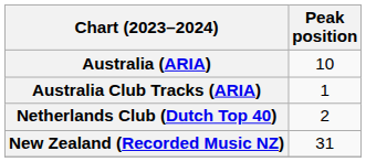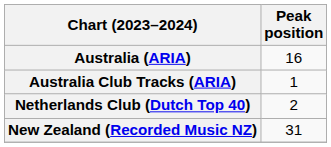Australia (ARIA) | Peak position: 10 -> 16
